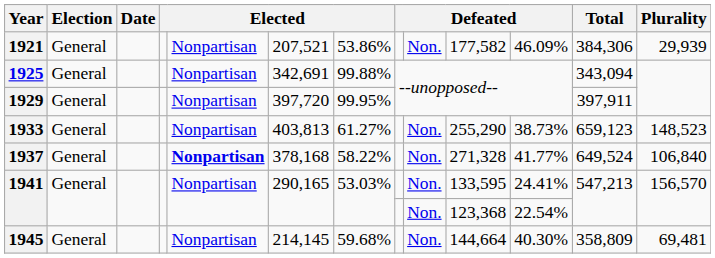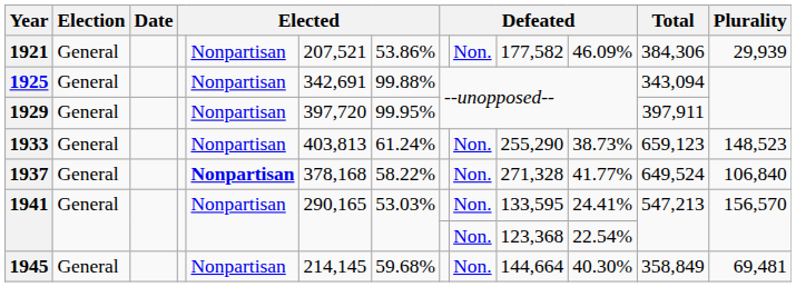1933 | column 7: 61.27% -> 61.24%
1945 | Total: 358,809 -> 358,849
